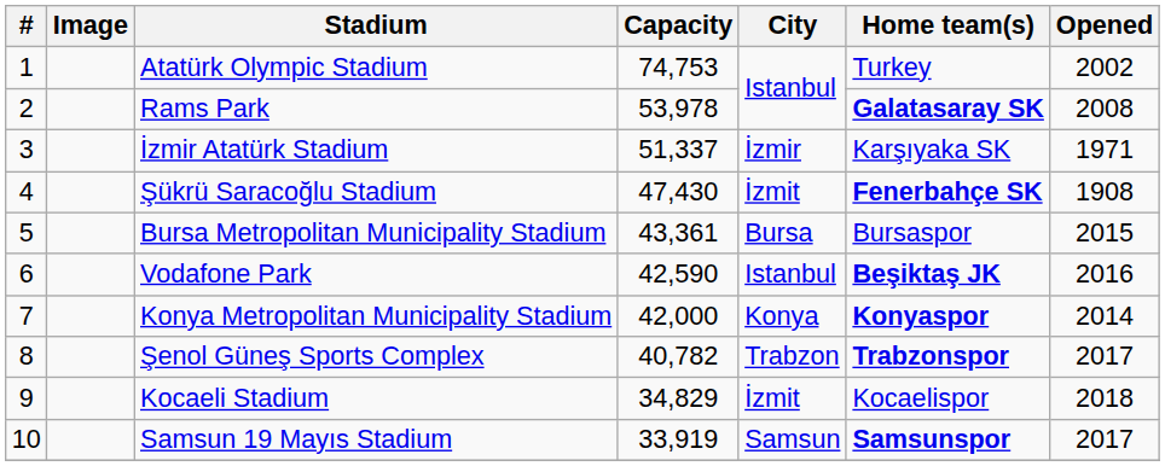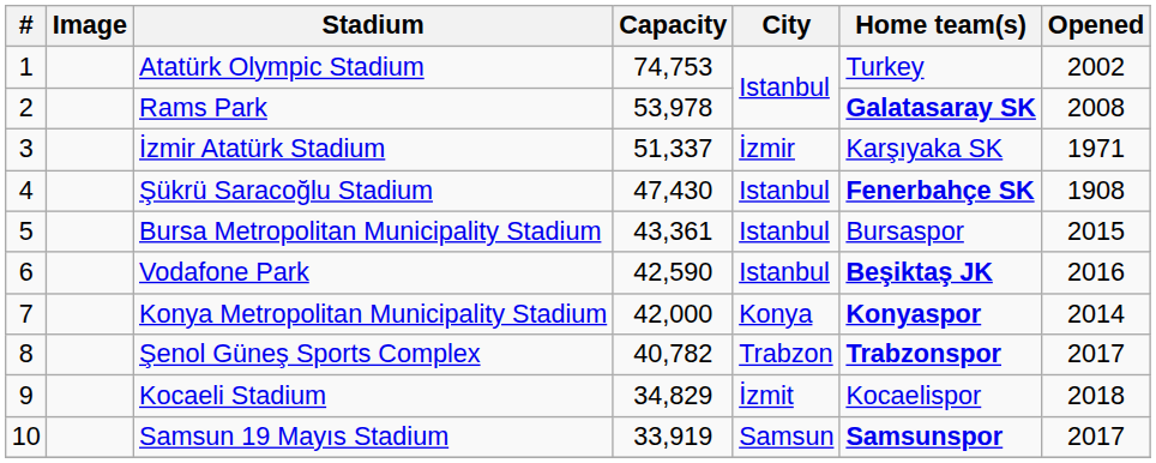Şükrü Saracoğlu Stadium | City: İzmit -> Istanbul
Bursa Metropolitan Municipality Stadium | City: Bursa -> Istanbul
